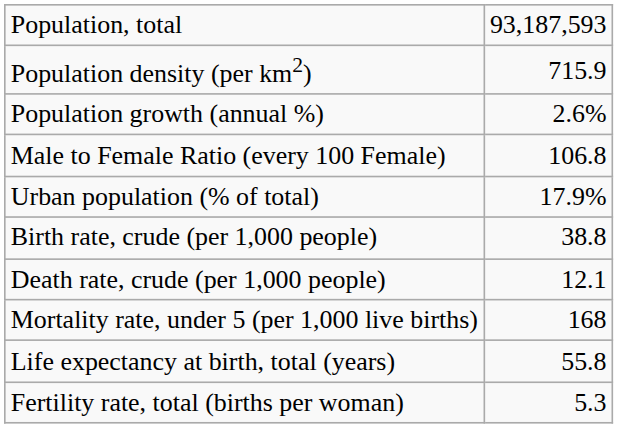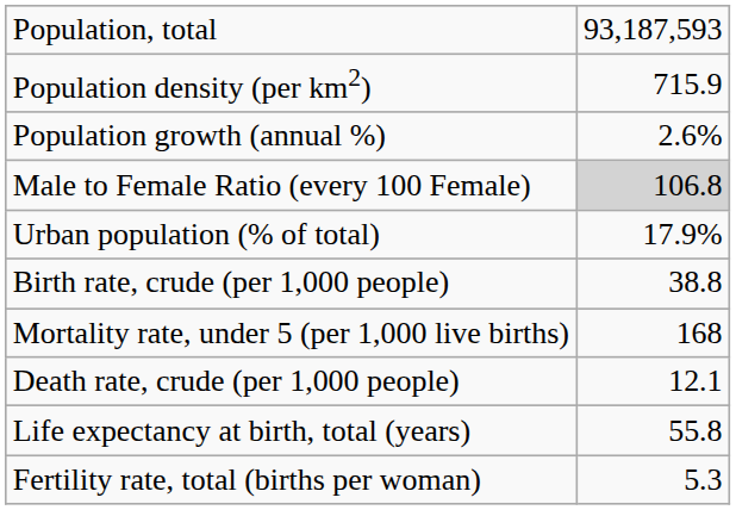Male to Female Ratio (every 100 Female) | column 2: no background -> lightgrey background
rows swapped: Death rate, crude (per 1,000 people) <-> Mortality rate, under 5 (per 1,000 live births)
